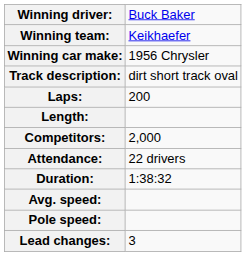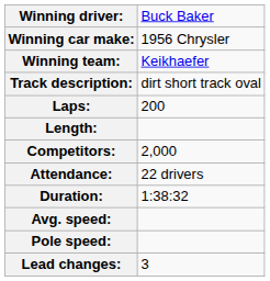rows swapped: Winning team: <-> Winning car make:
